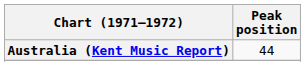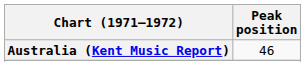Australia (Kent Music Report) | Peak position: 44 -> 46
